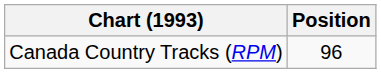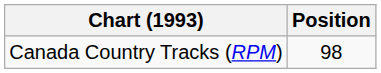Canada Country Tracks (RPM) | Position: 96 -> 98
